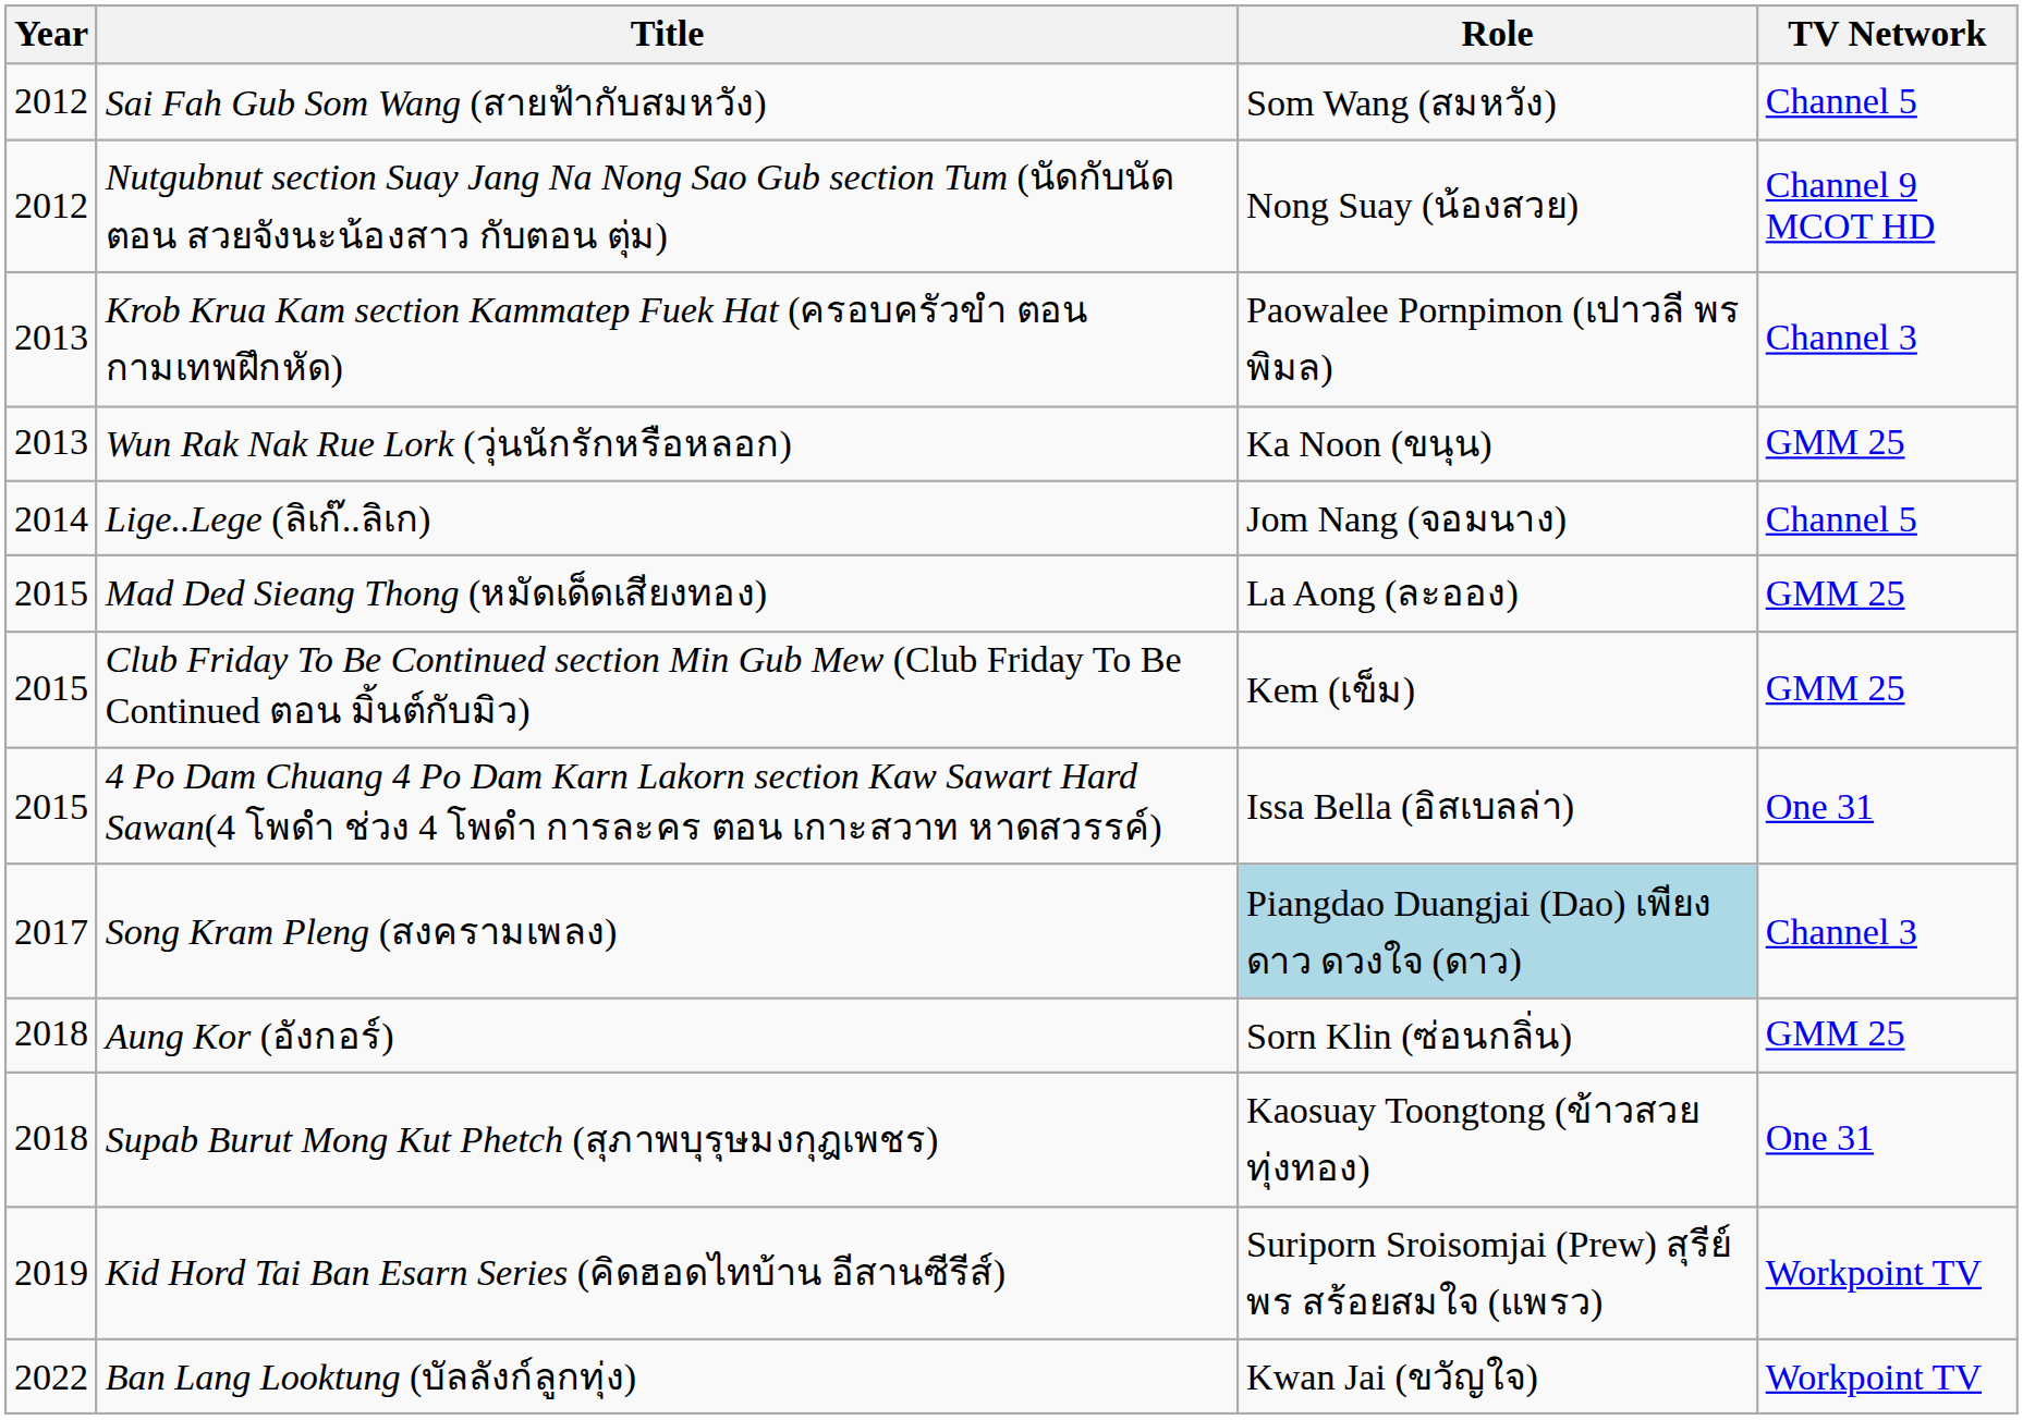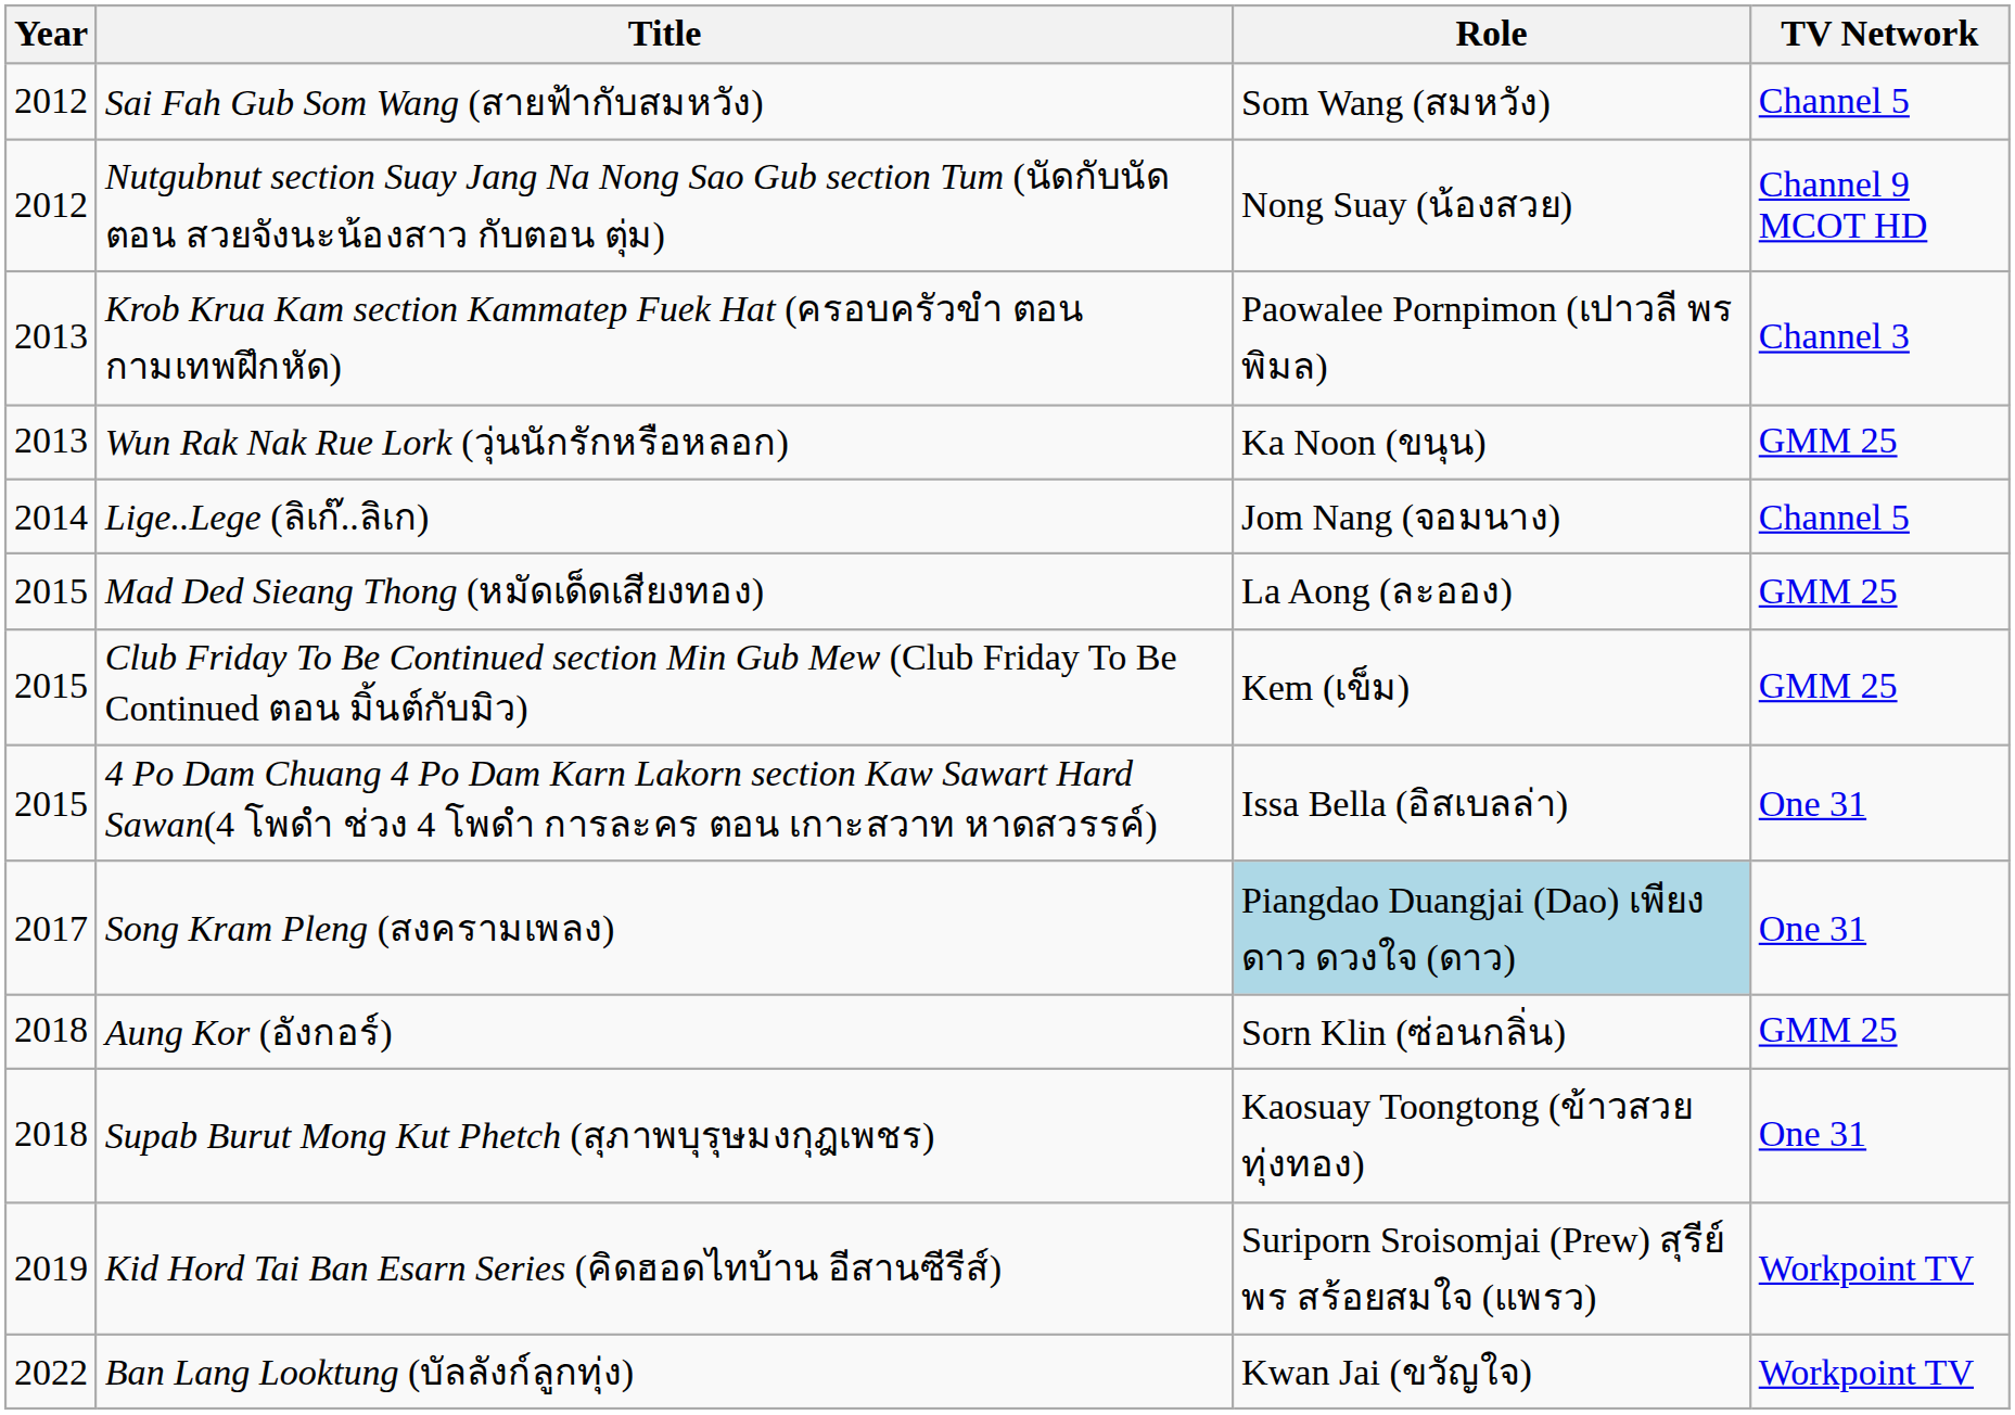Song Kram Pleng (สงครามเพลง) | TV Network: Channel 3 -> One 31
